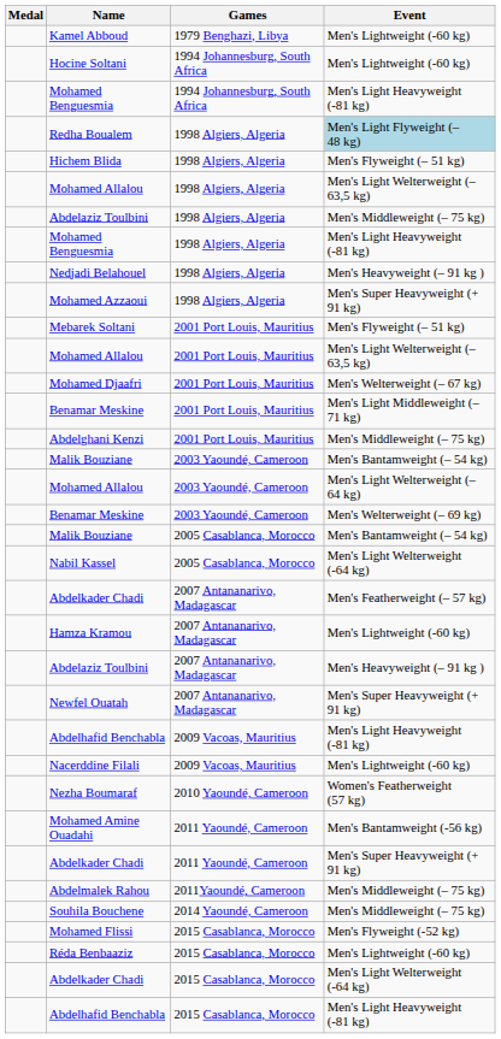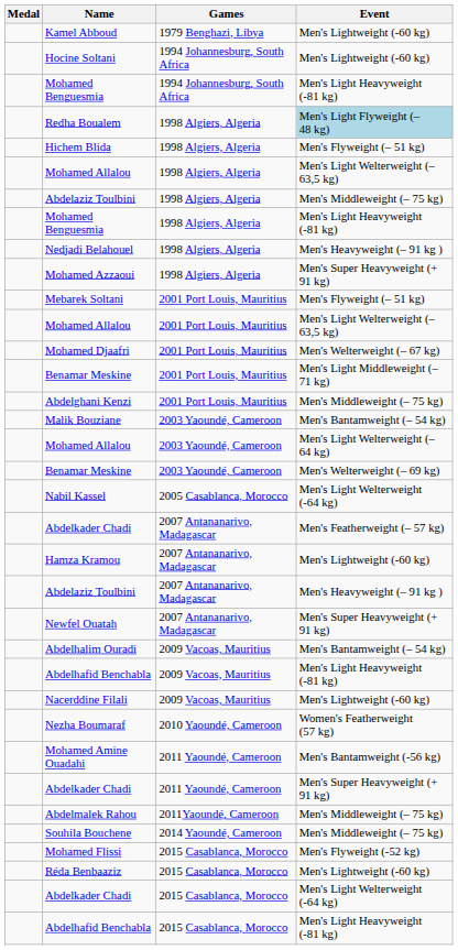- row: Malik Bouziane | 2005 Casablanca, Morocco | Men's Bantamweight (– 54 kg)
+ row: Abdelhalim Ouradi | 2009 Vacoas, Mauritius | Men's Bantamweight (– 54 kg)
